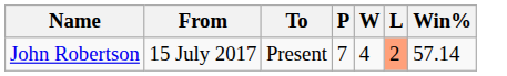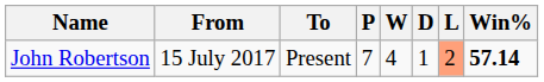+ column: D | 1
John Robertson | Win%: normal -> bold
